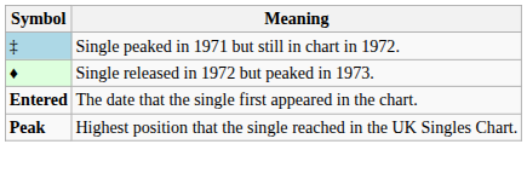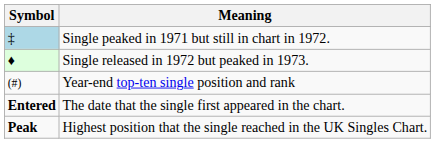+ row: (#) | Year-end top-ten single position and rank
